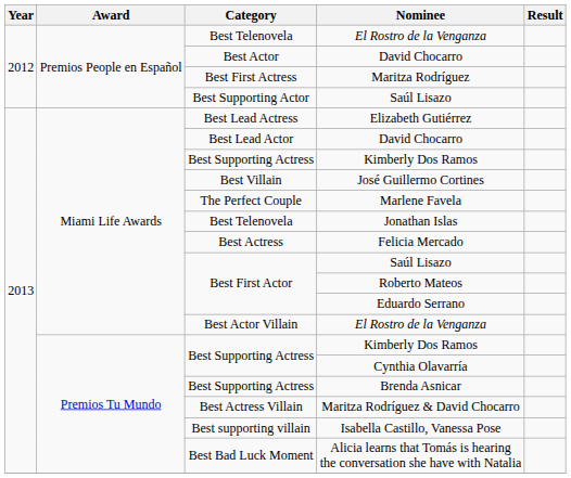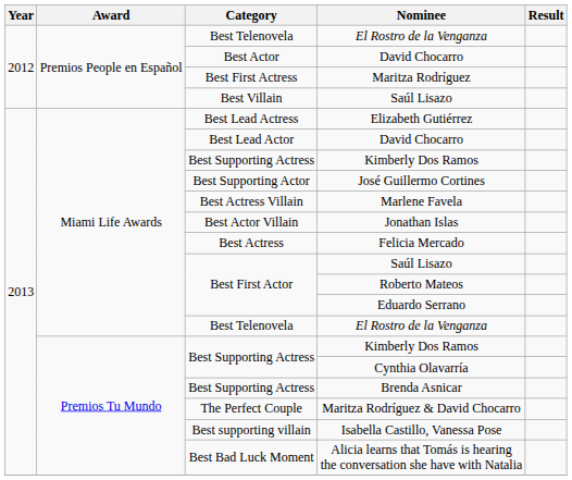Premios People en Español / Saúl Lisazo | Category: Best Supporting Actor -> Best Villain
José Guillermo Cortines | Category: Best Villain -> Best Supporting Actor
Marlene Favela | Category: The Perfect Couple -> Best Actress Villain
Jonathan Islas | Category: Best Telenovela -> Best Actor Villain
Miami Life Awards / El Rostro de la Venganza | Category: Best Actor Villain -> Best Telenovela
Maritza Rodríguez & David Chocarro | Category: Best Actress Villain -> The Perfect Couple
